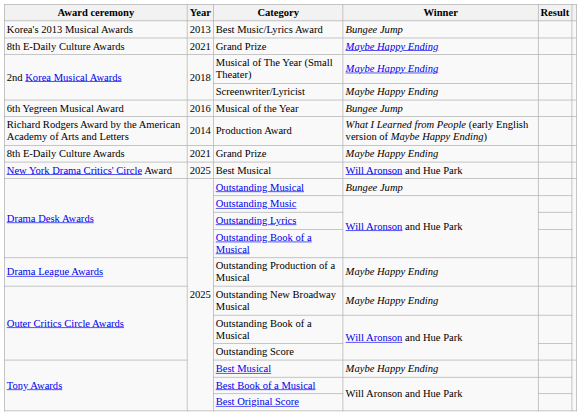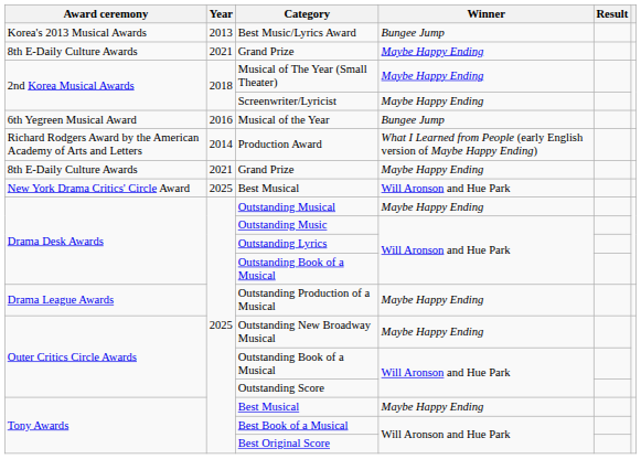Outstanding Musical | Winner: Bungee Jump -> Maybe Happy Ending
